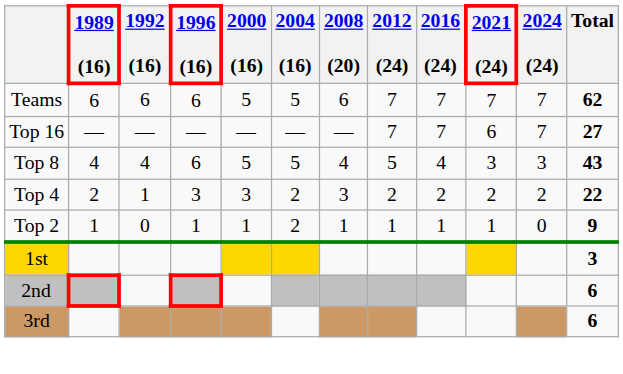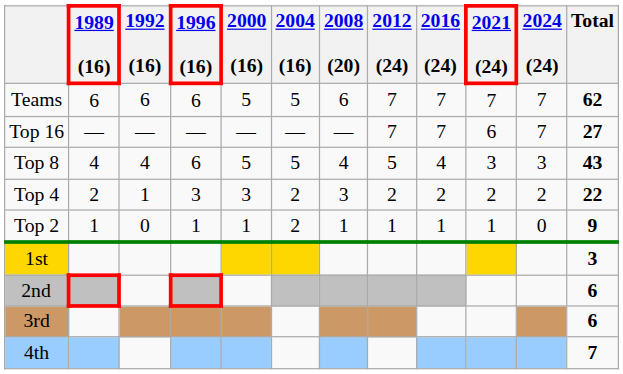+ row: 4th | 7
